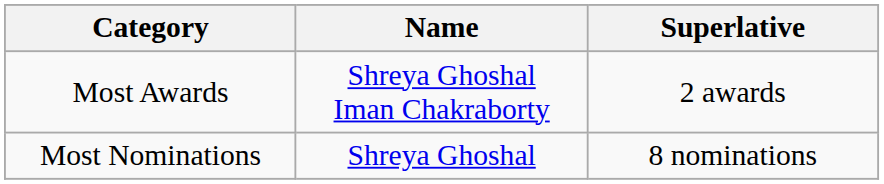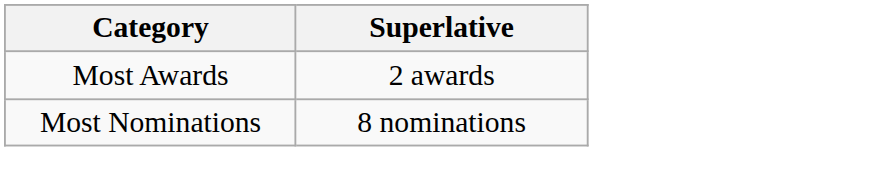- column: Name | Shreya Ghoshal Iman Chakraborty | Shreya Ghoshal
